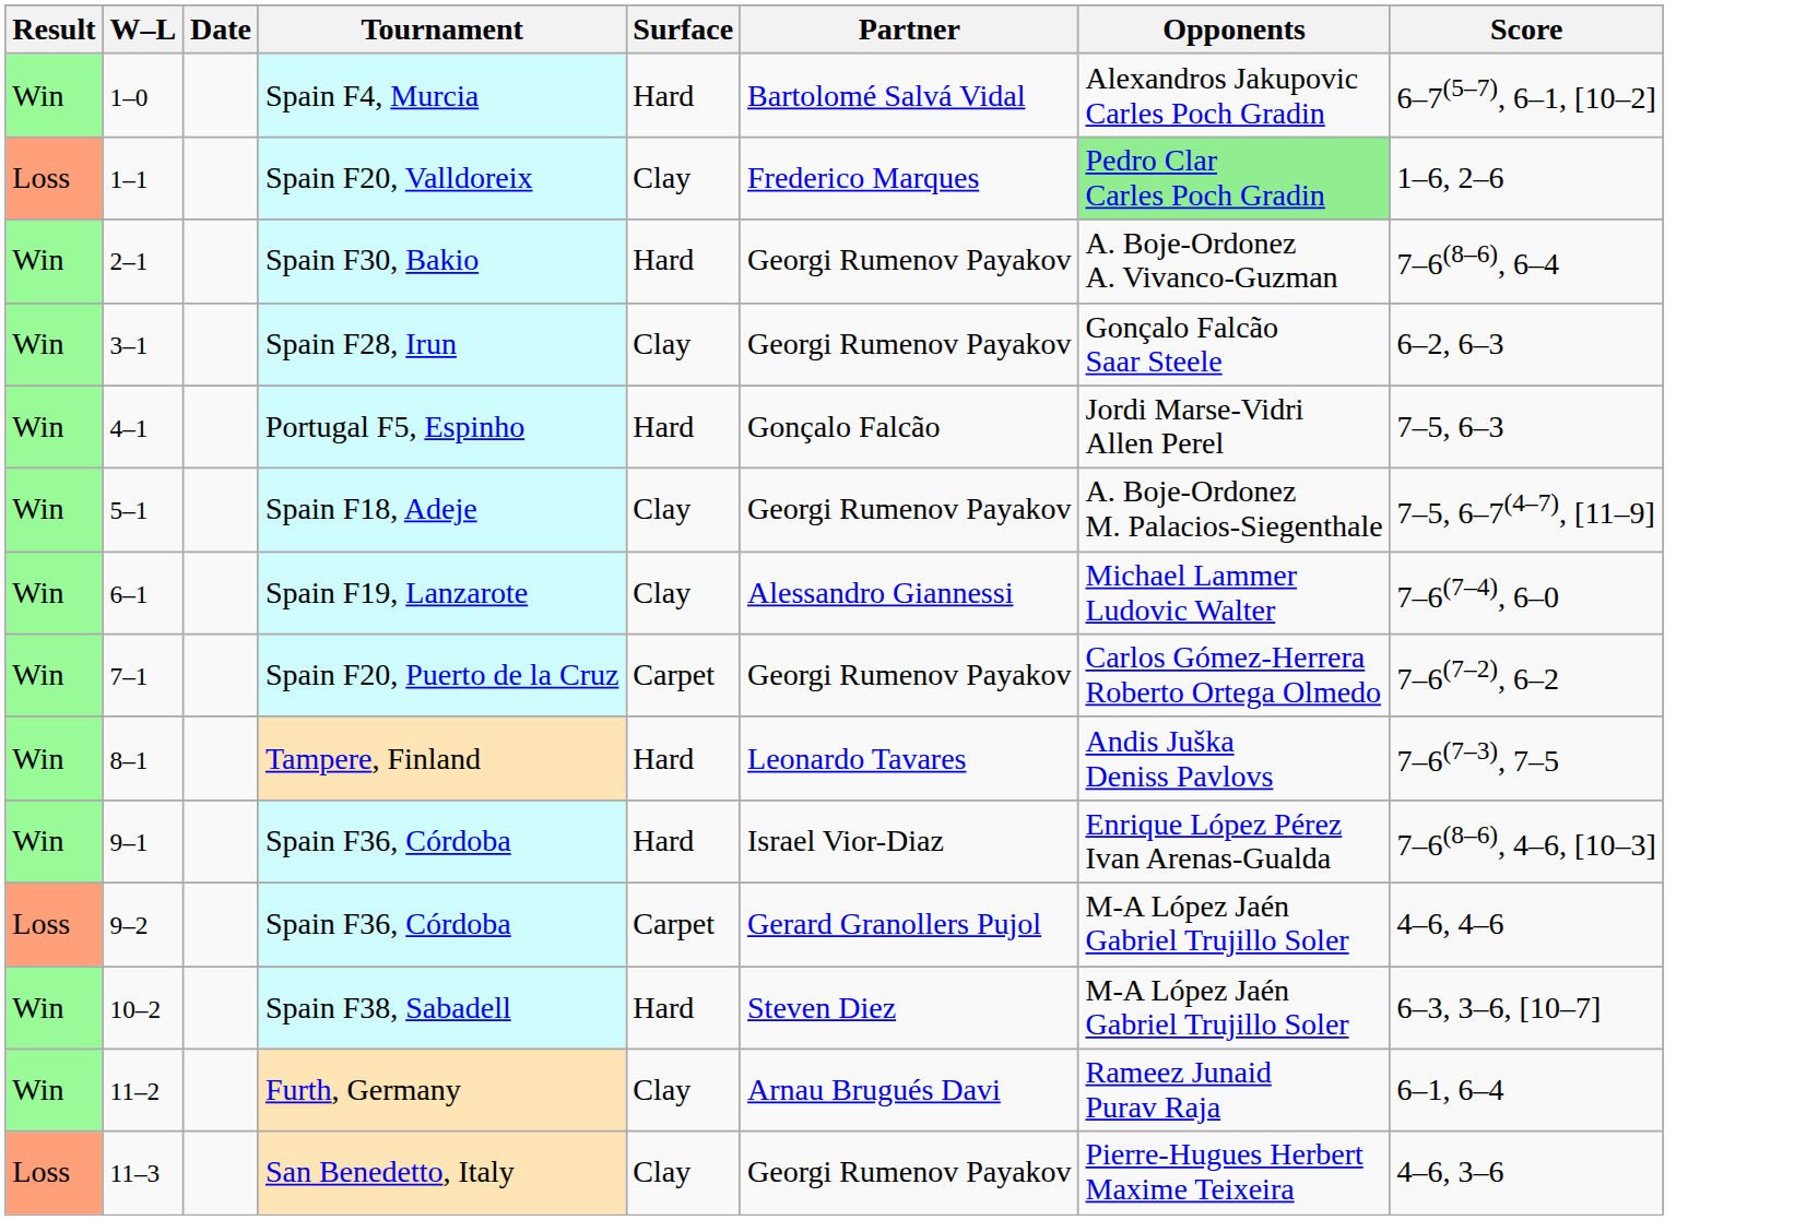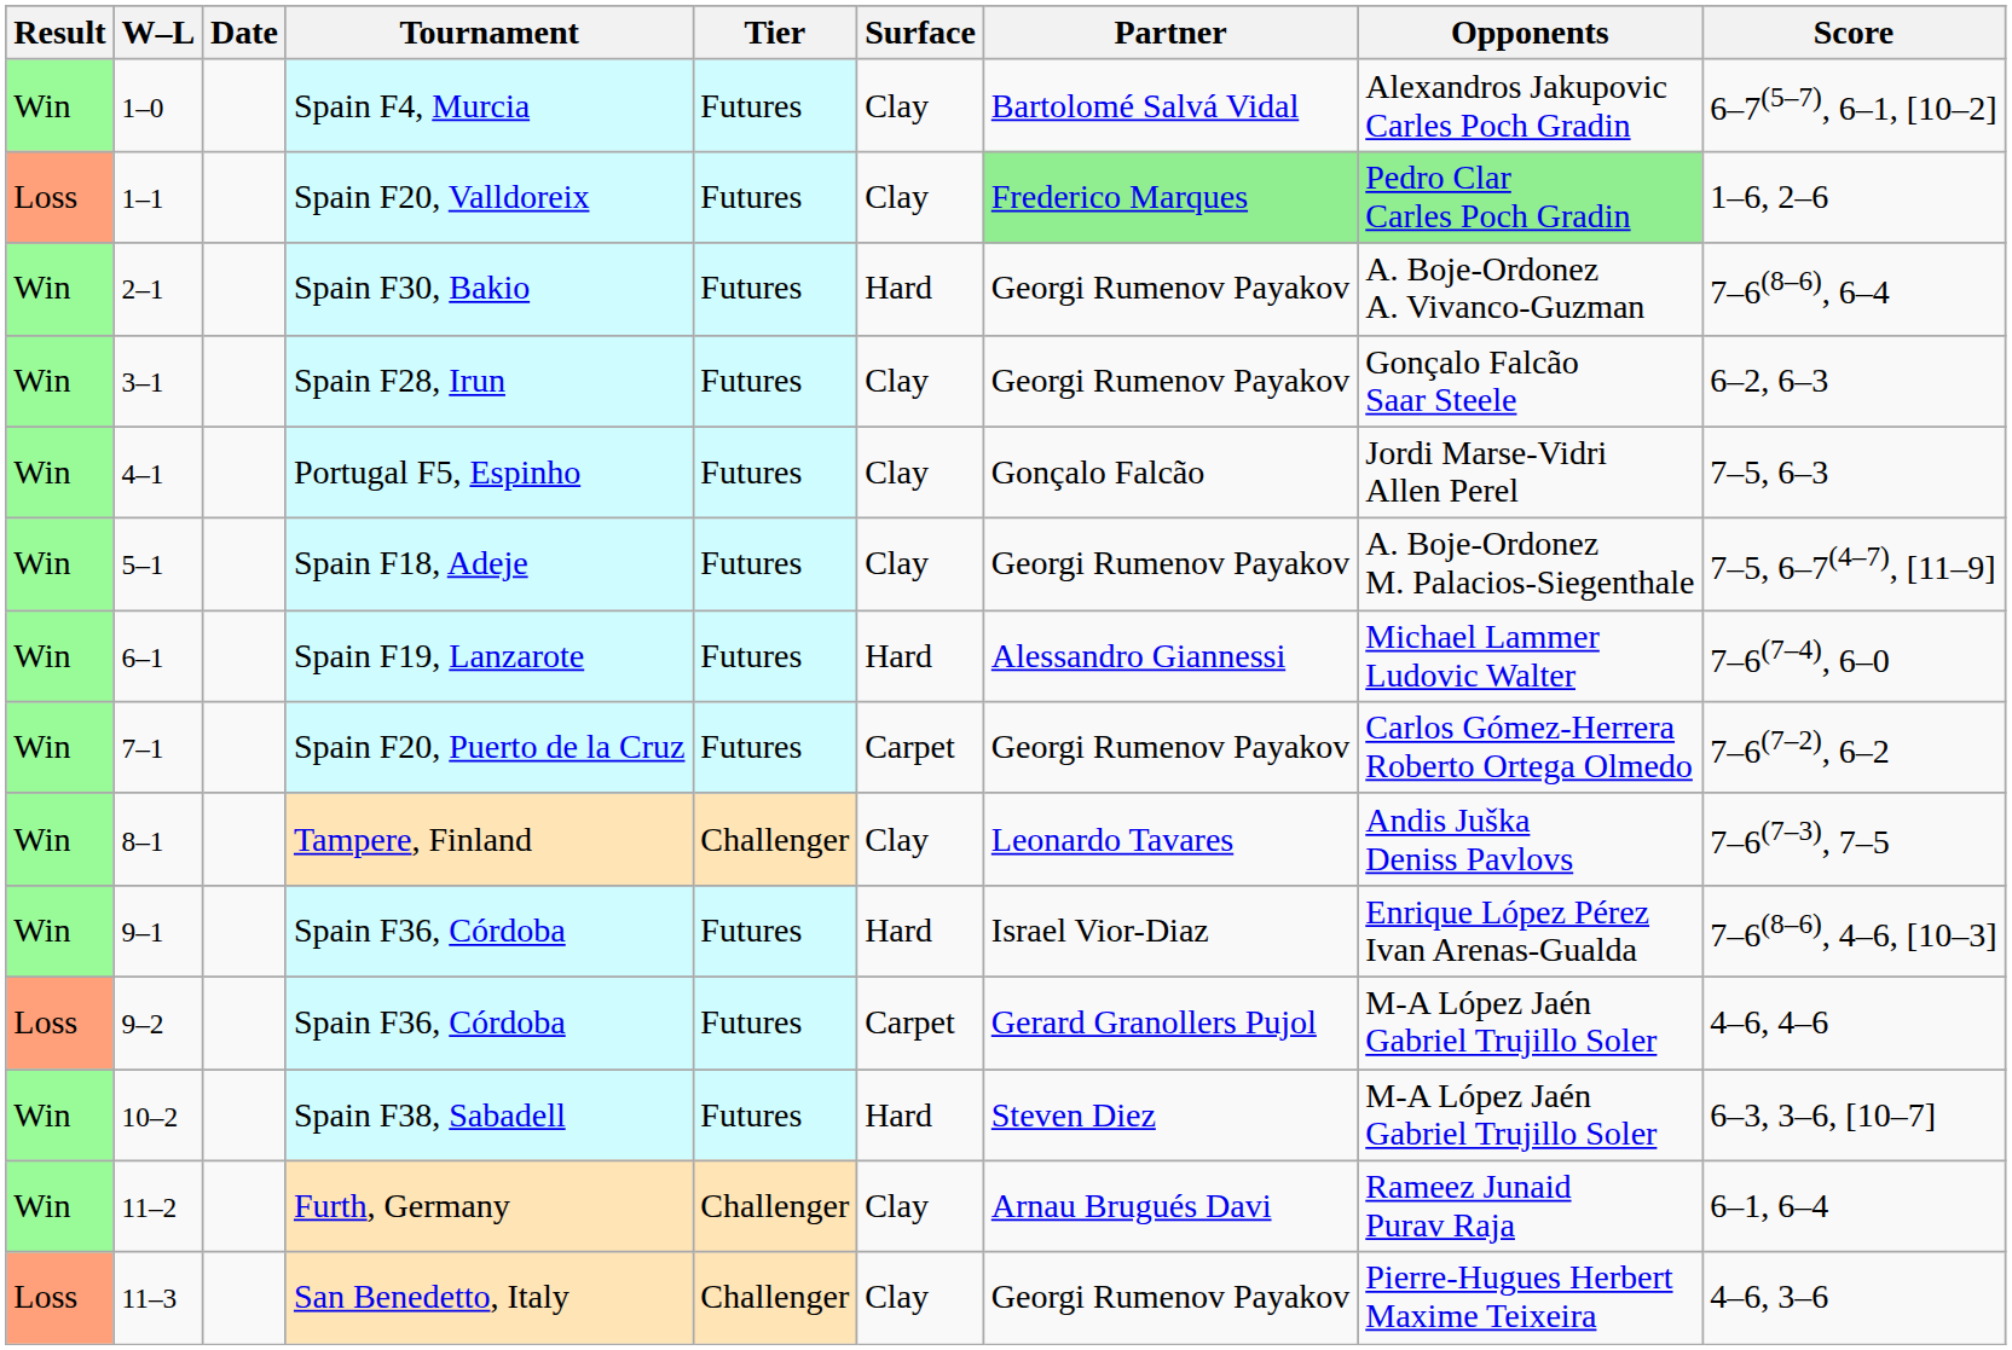+ column: Tier | Futures | Futures | Futures | Futures | Futures | Futures | Futures | Futures | Challenger | Futures | Futures | Futures | Challenger | Challenger
Spain F4, Murcia | Surface: Hard -> Clay
Spain F20, Valldoreix | Partner: no background -> lightgreen background
Portugal F5, Espinho | Surface: Hard -> Clay
Spain F19, Lanzarote | Surface: Clay -> Hard
Tampere, Finland | Surface: Hard -> Clay
